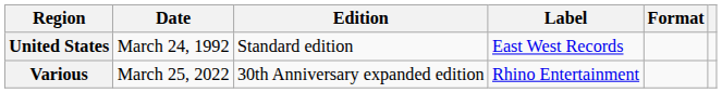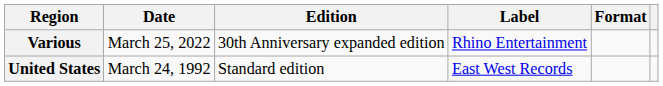rows swapped: United States <-> Various
